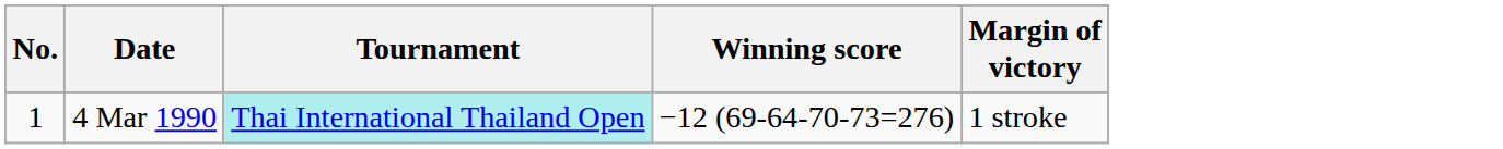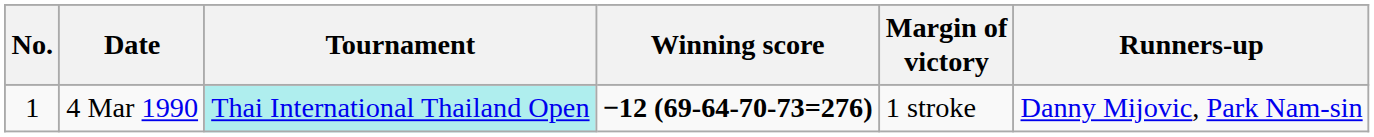+ column: Runners-up | Danny Mijovic, Park Nam-sin
4 Mar 1990 | Winning score: normal -> bold
